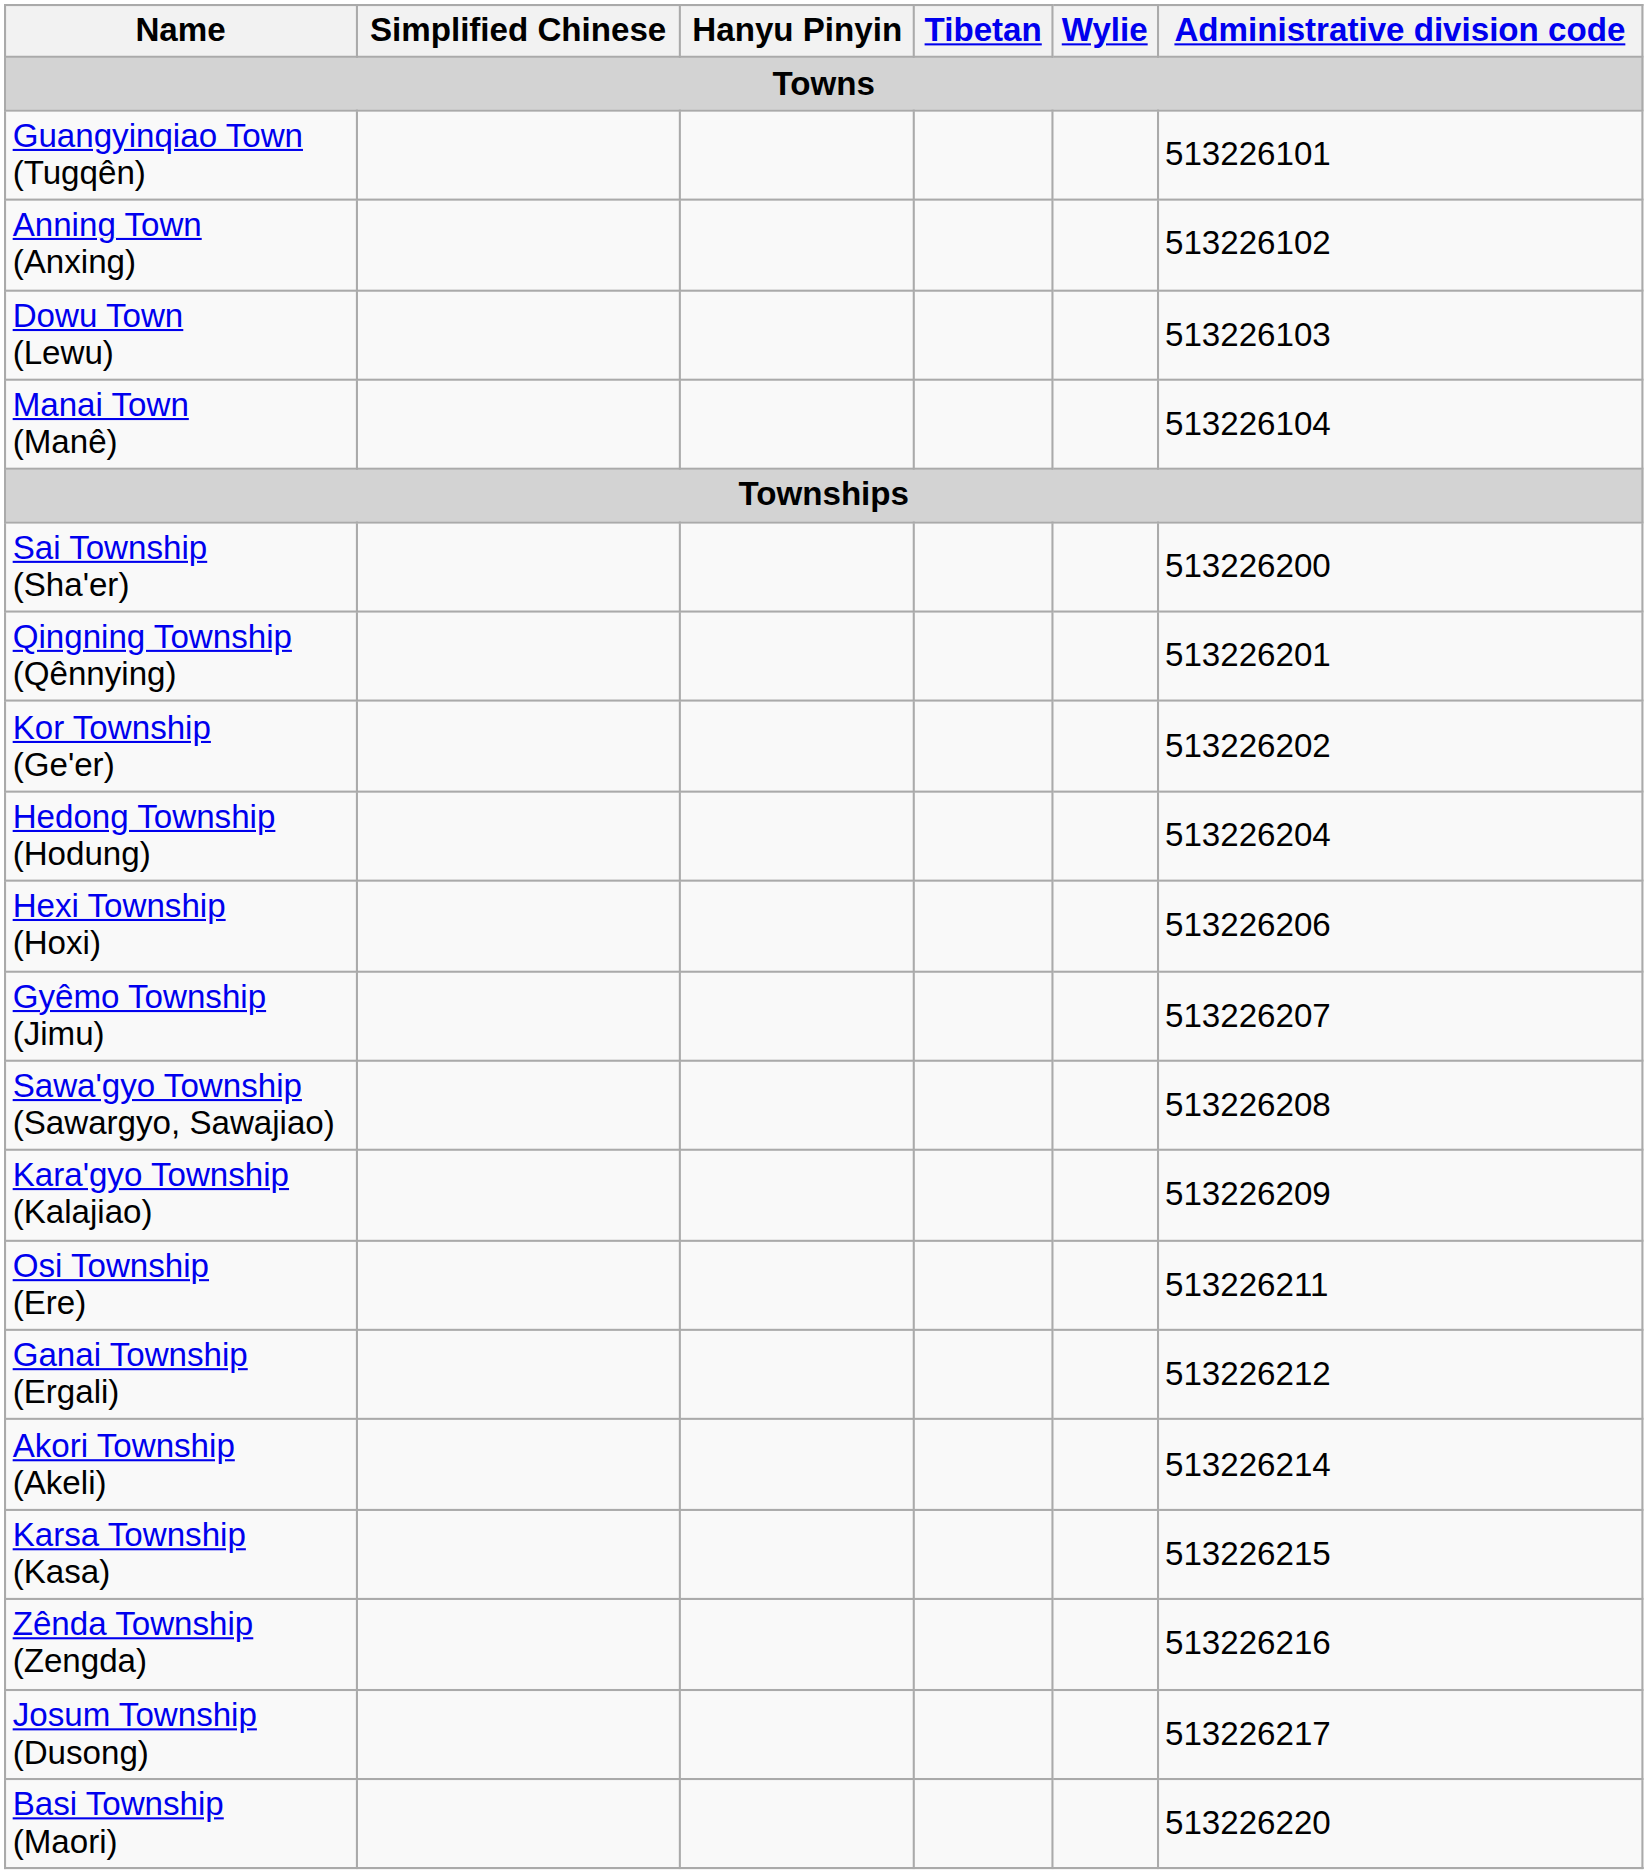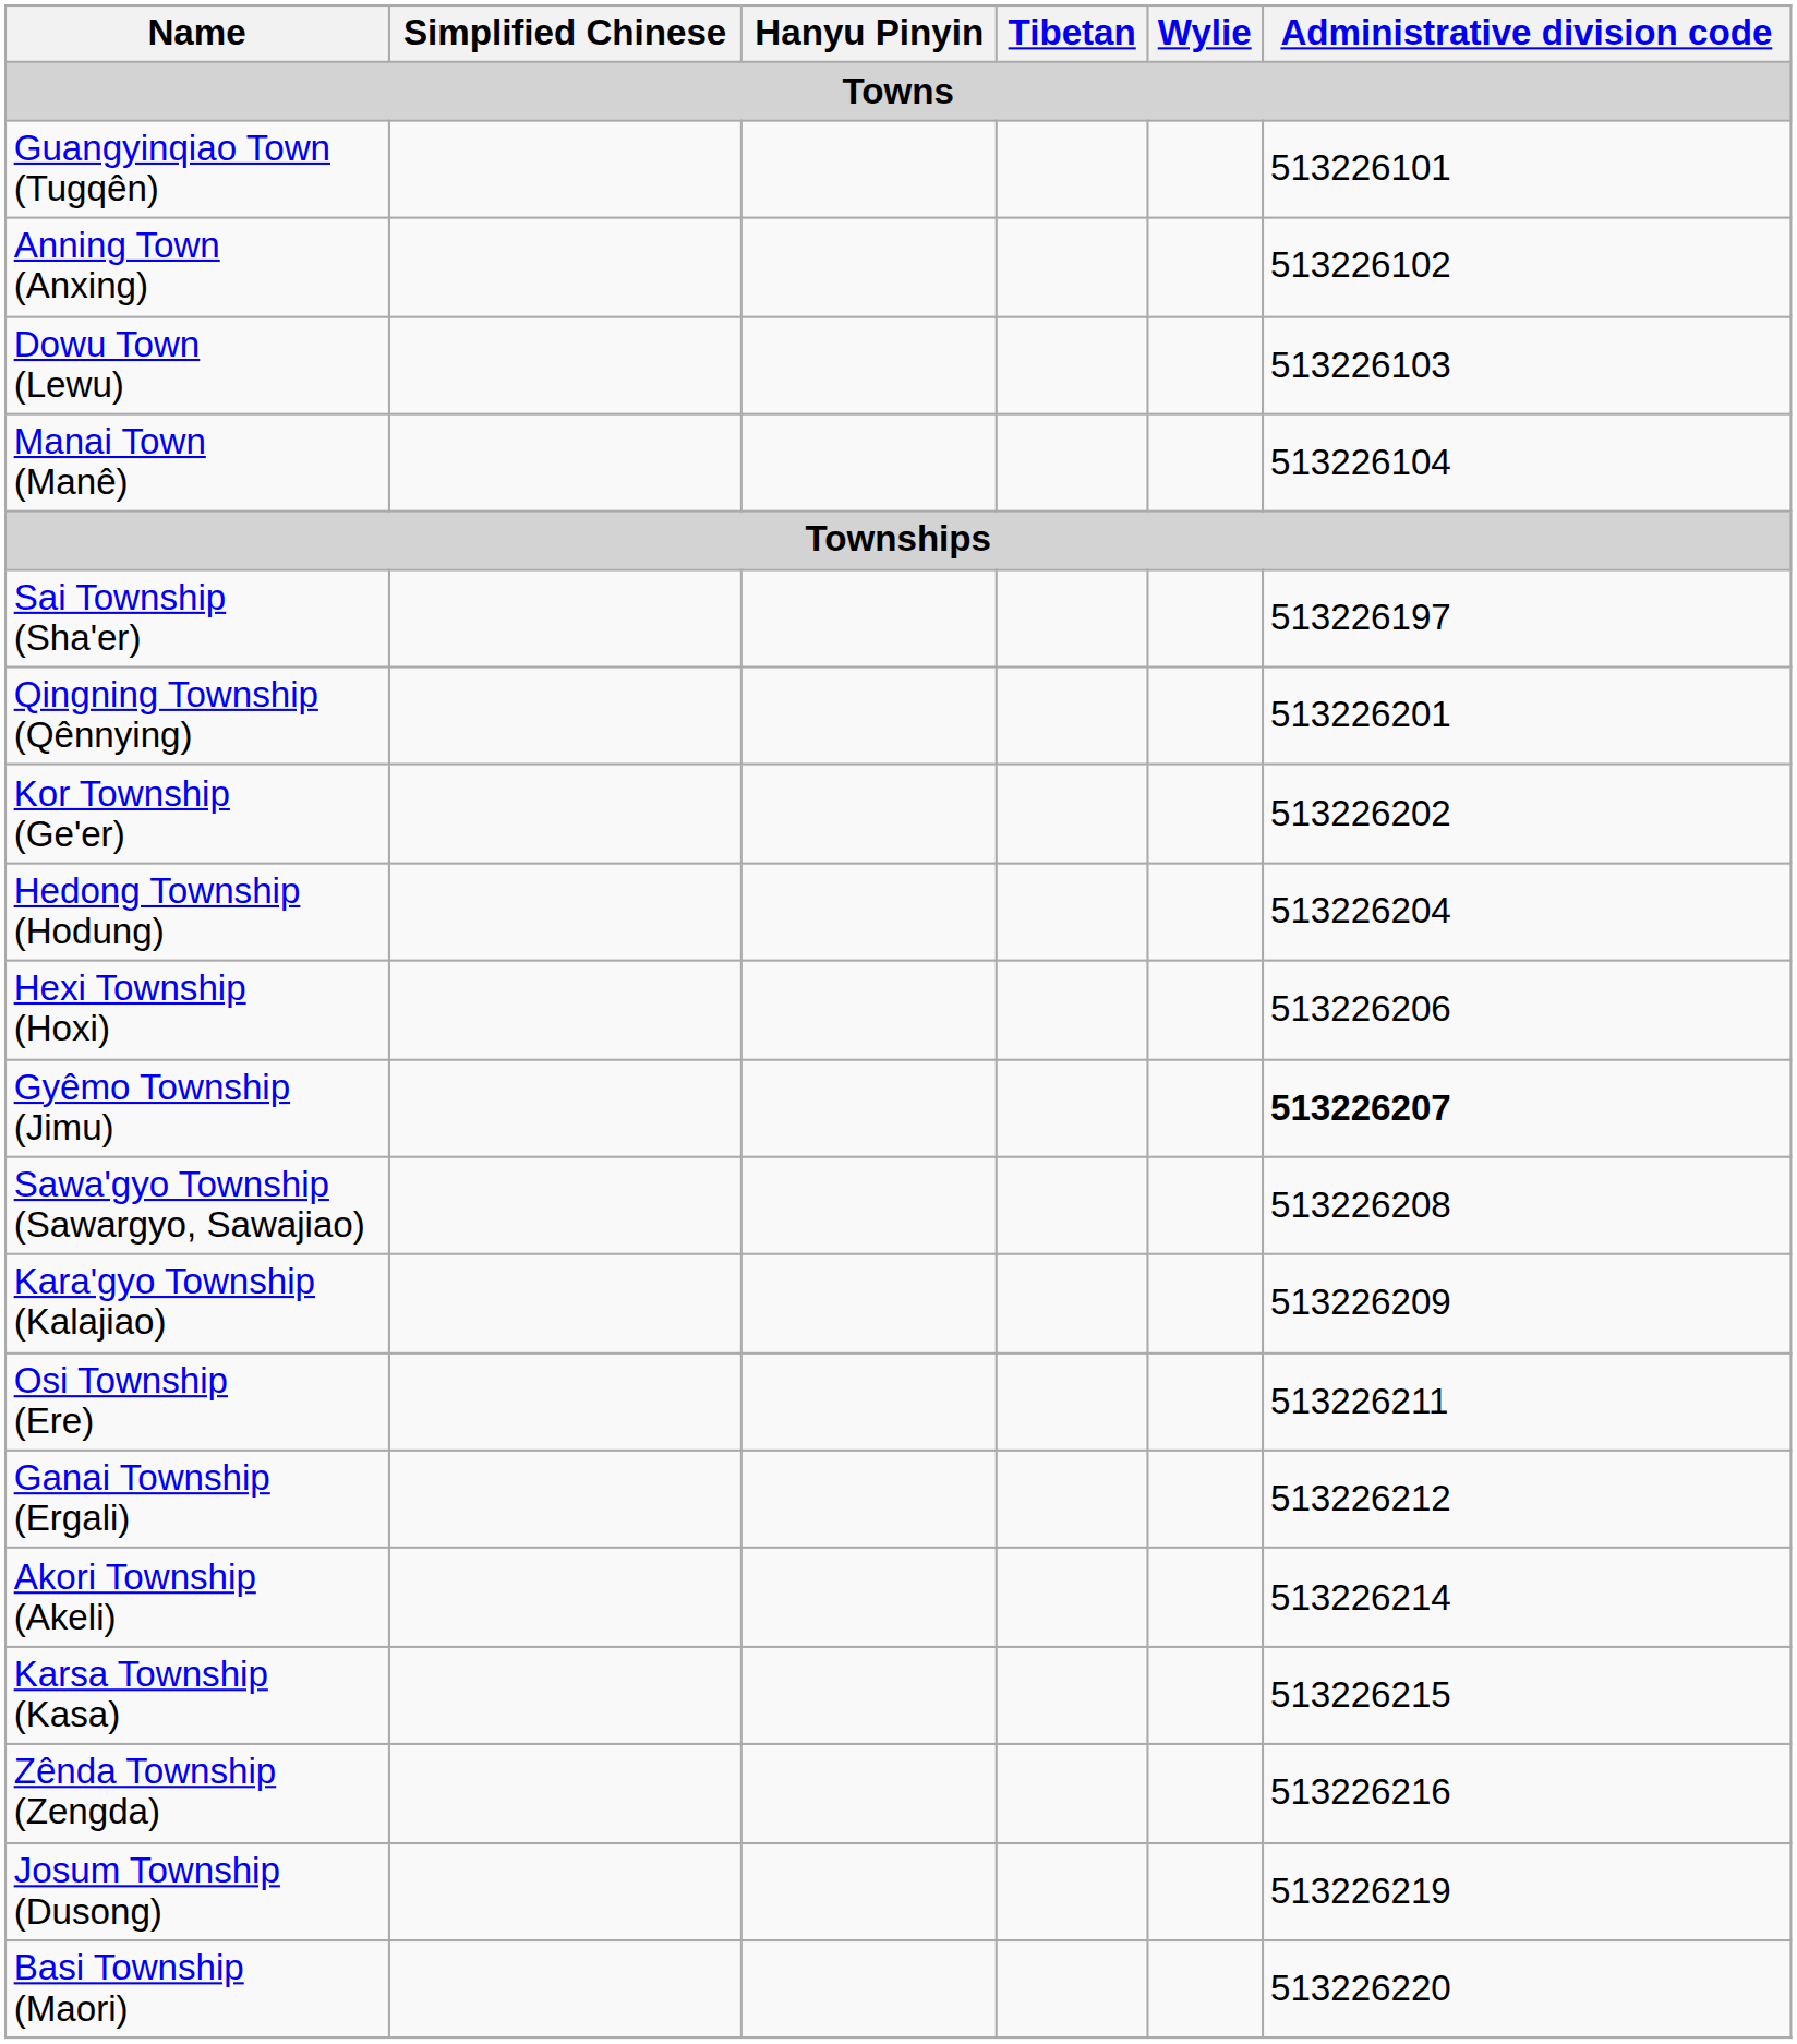Sai Township (Sha'er) | Administrative division code: 513226200 -> 513226197
Gyêmo Township (Jimu) | Administrative division code: normal -> bold
Josum Township (Dusong) | Administrative division code: 513226217 -> 513226219
